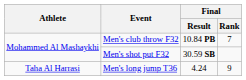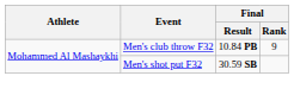Men's club throw F32 | Final / Rank: 7 -> 9
- row: Taha Al Harrasi | Men's long jump T36 | 4.24 | 9
